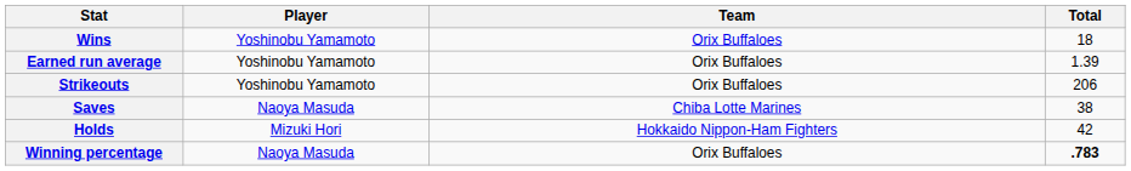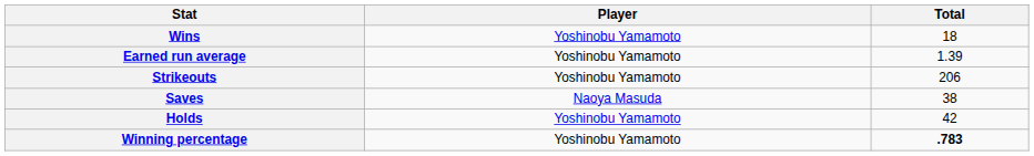- column: Team | Orix Buffaloes | Orix Buffaloes | Orix Buffaloes | Chiba Lotte Marines | Hokkaido Nippon-Ham Fighters | Orix Buffaloes
Holds | Player: Mizuki Hori -> Yoshinobu Yamamoto
Winning percentage | Player: Naoya Masuda -> Yoshinobu Yamamoto
